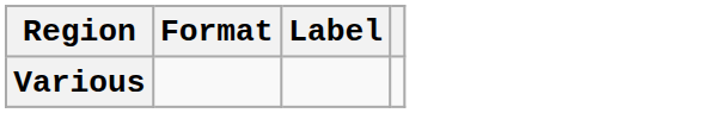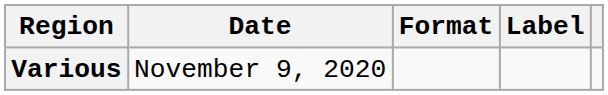+ column: Date | November 9, 2020
